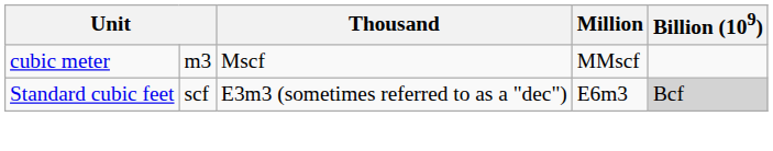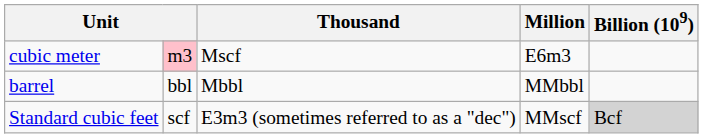cubic meter | column 2: no background -> pink background
cubic meter | Million: MMscf -> E6m3
+ row: barrel | bbl | Mbbl | MMbbl
Standard cubic feet | Million: E6m3 -> MMscf
